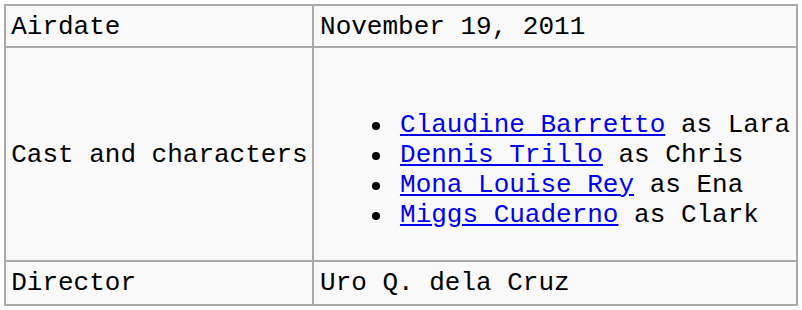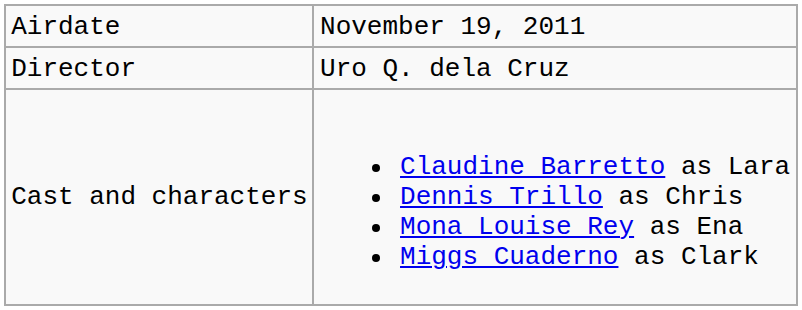rows swapped: Director <-> Cast and characters
